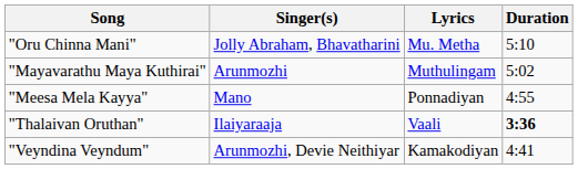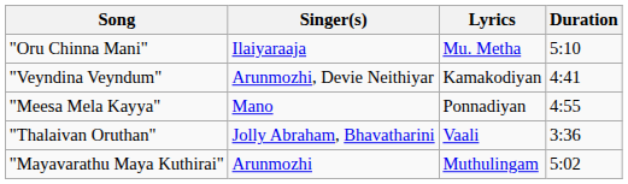"Oru Chinna Mani" | Singer(s): Jolly Abraham, Bhavatharini -> Ilaiyaraaja
rows swapped: "Mayavarathu Maya Kuthirai" <-> "Veyndina Veyndum"
"Thalaivan Oruthan" | Singer(s): Ilaiyaraaja -> Jolly Abraham, Bhavatharini
"Thalaivan Oruthan" | Duration: bold -> normal
